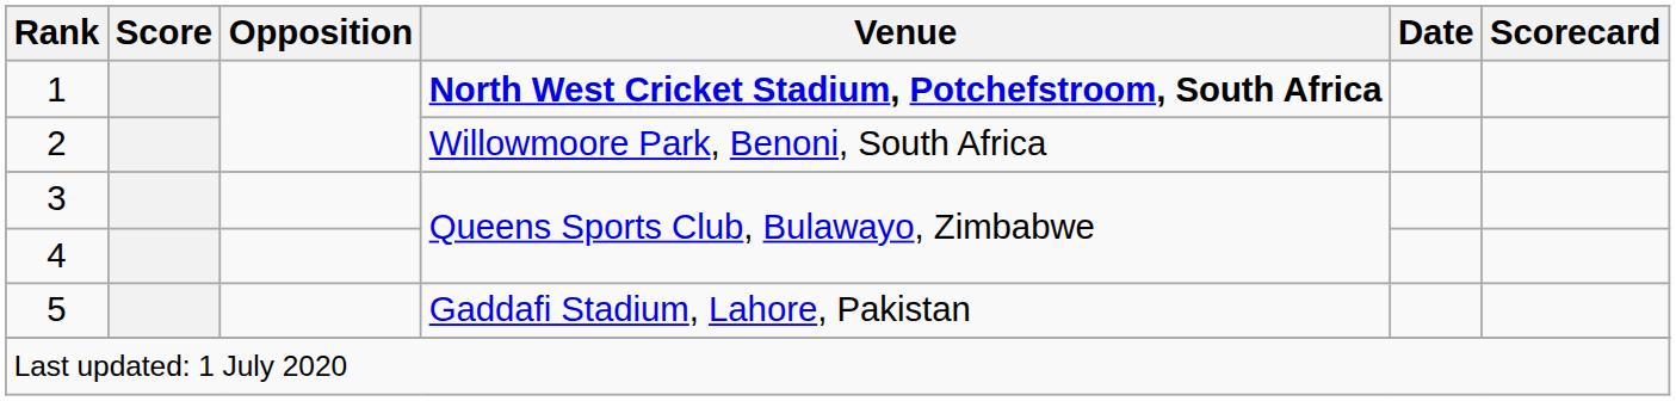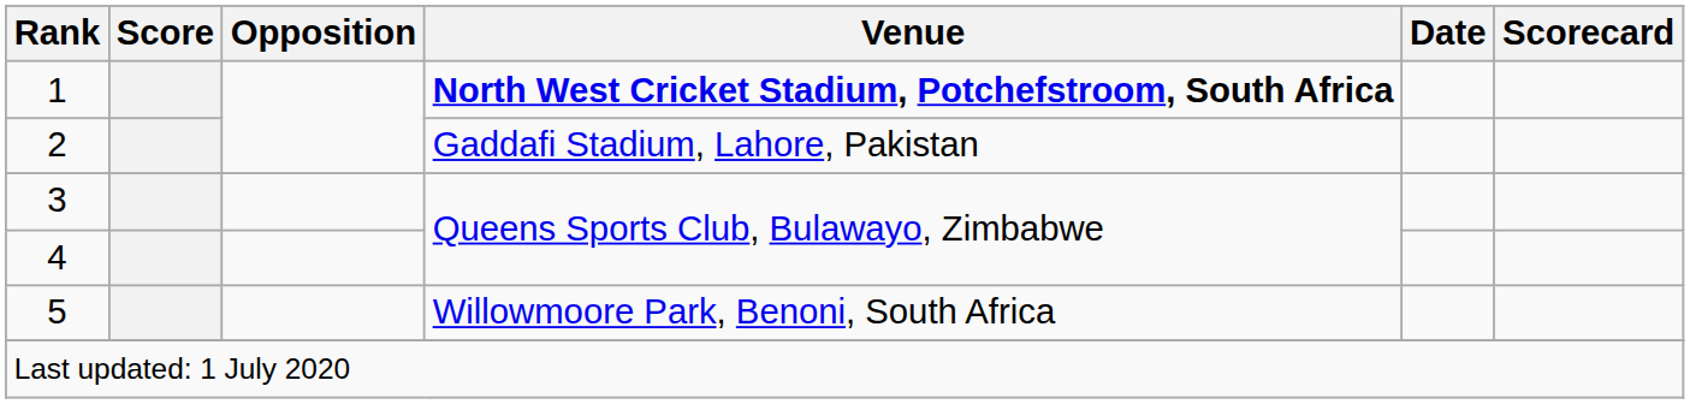2 | Venue: Willowmoore Park, Benoni, South Africa -> Gaddafi Stadium, Lahore, Pakistan
5 | Venue: Gaddafi Stadium, Lahore, Pakistan -> Willowmoore Park, Benoni, South Africa
